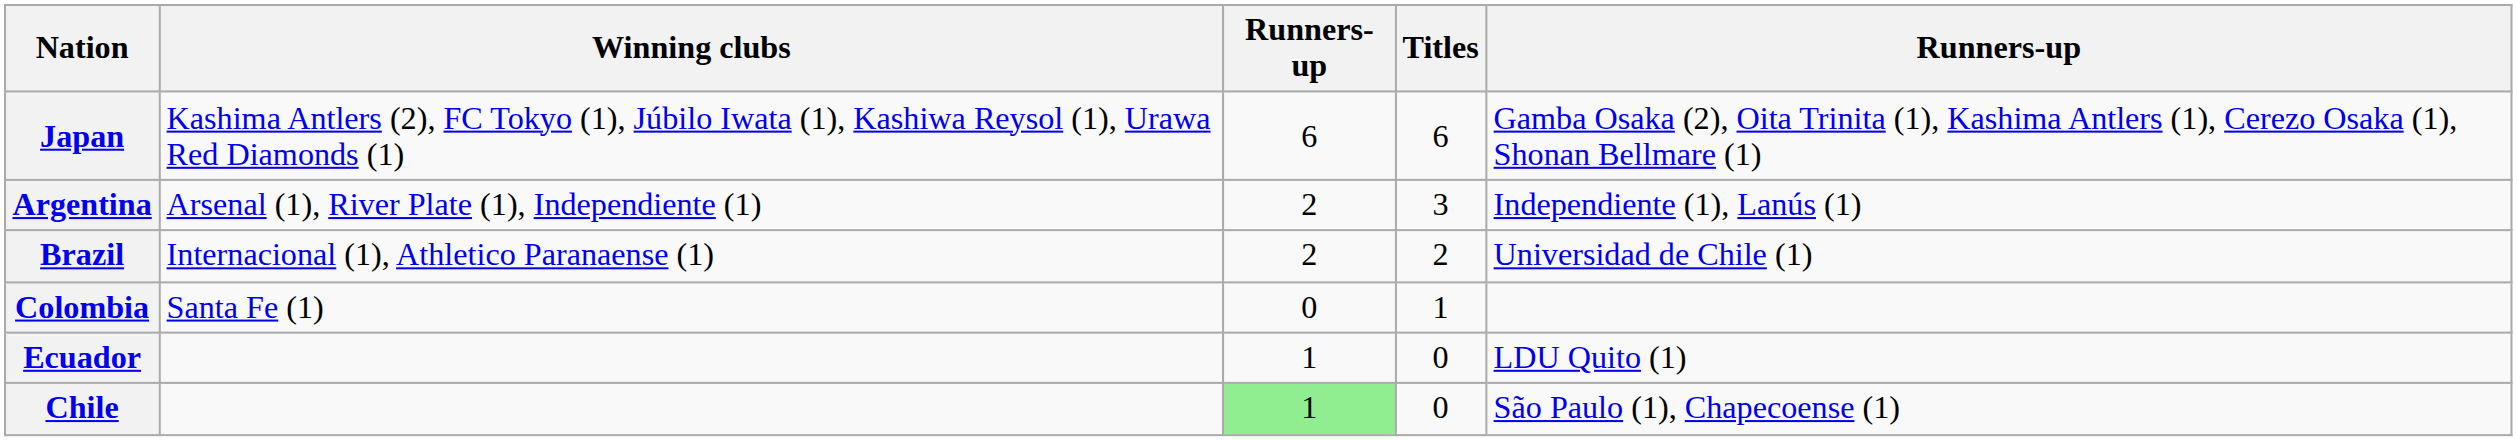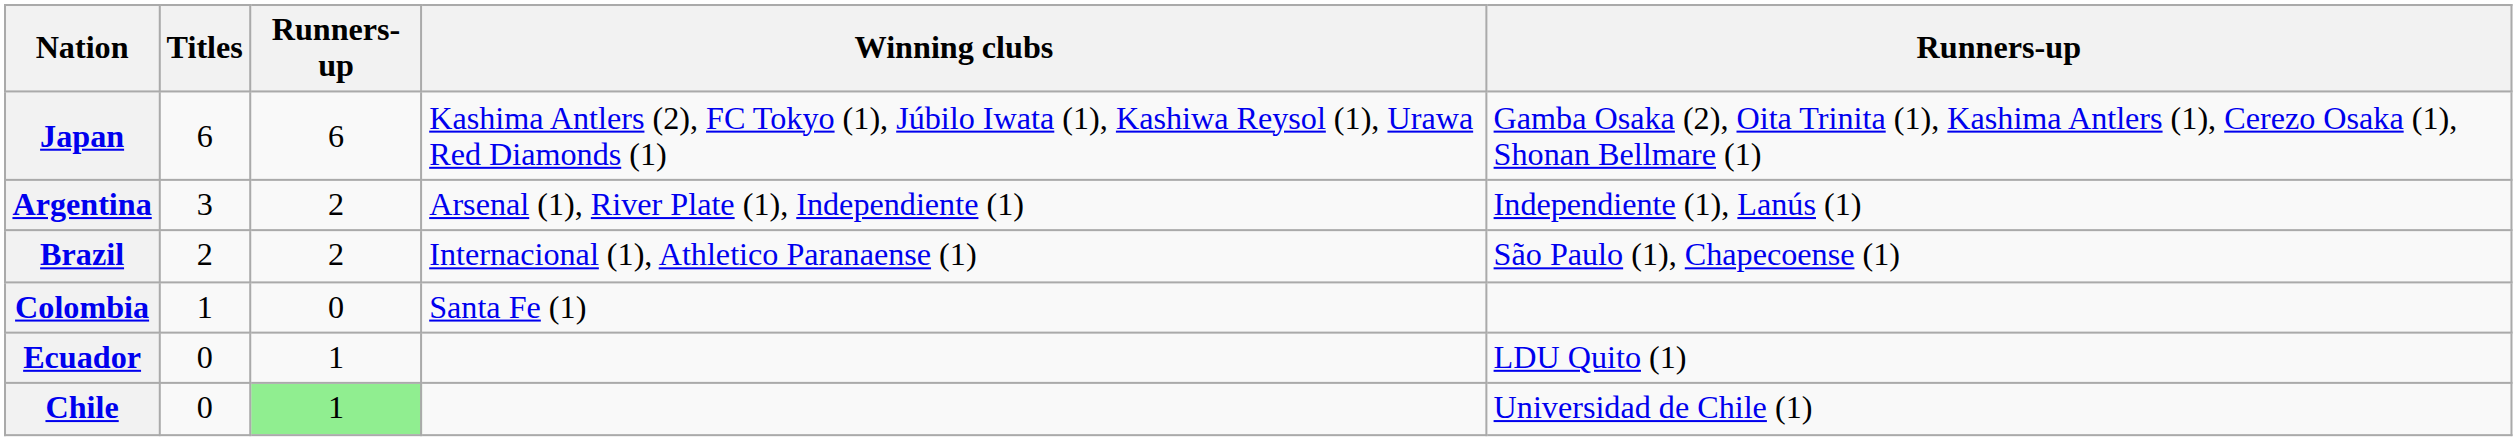columns swapped: Titles <-> Winning clubs
Brazil | column 5: Universidad de Chile (1) -> São Paulo (1), Chapecoense (1)
Chile | column 5: São Paulo (1), Chapecoense (1) -> Universidad de Chile (1)
